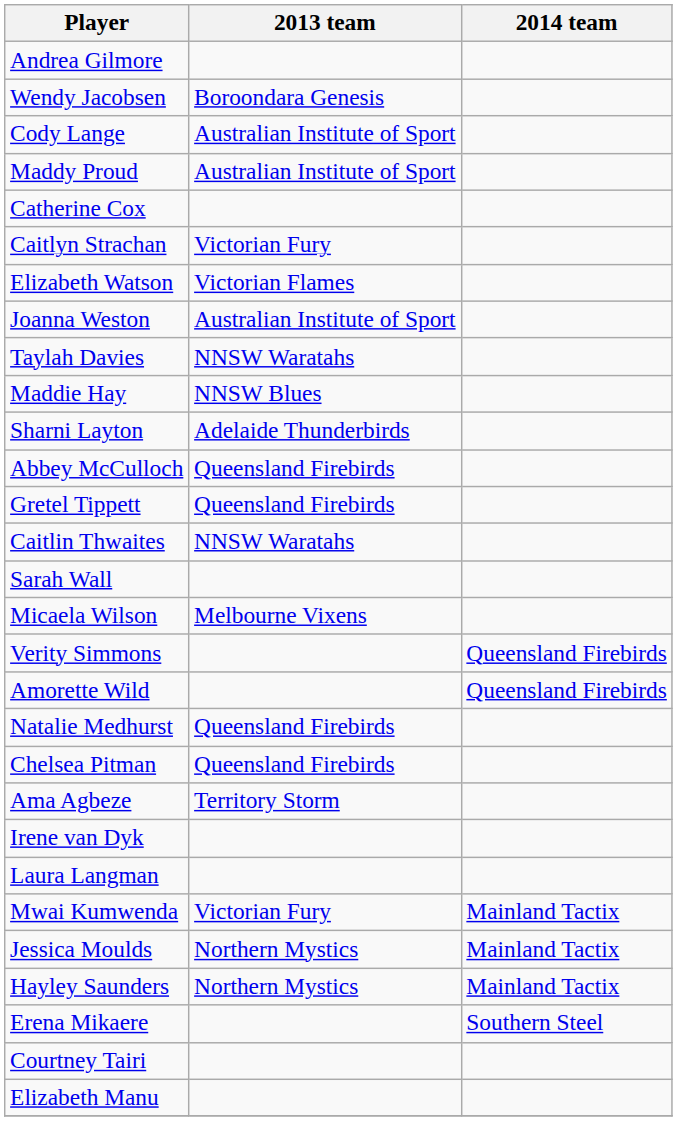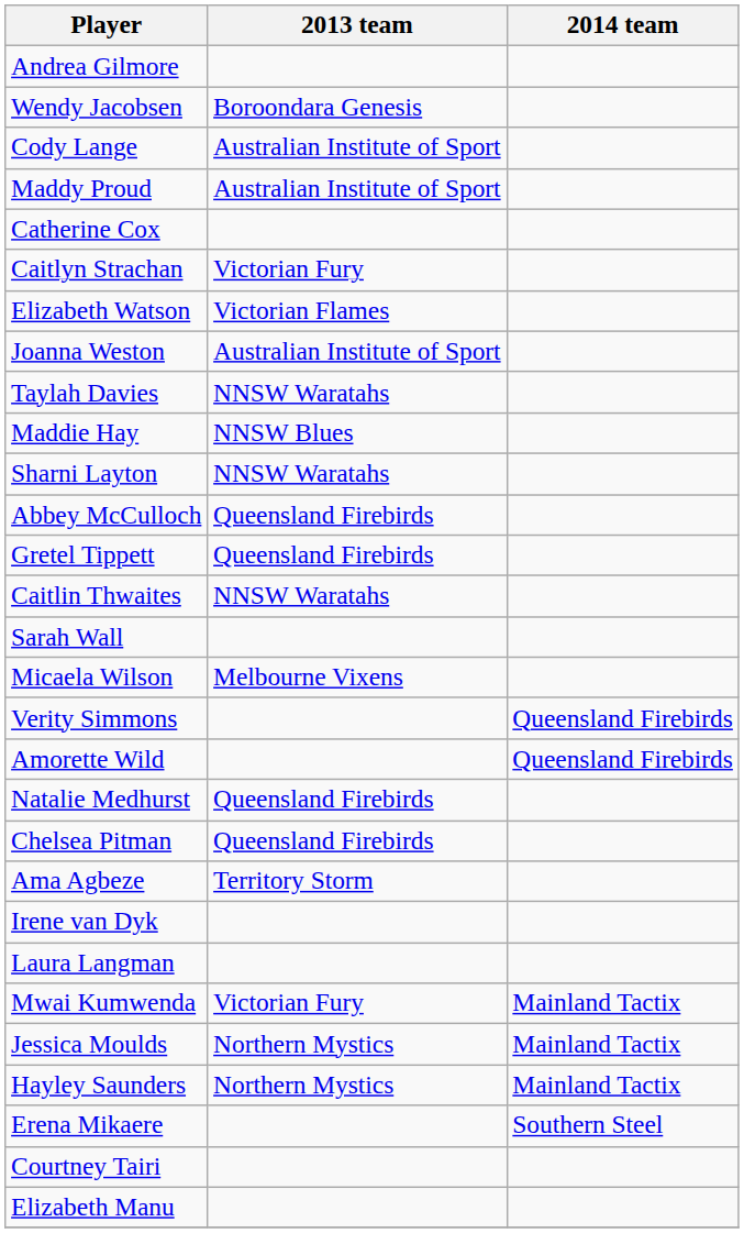Sharni Layton | 2013 team: Adelaide Thunderbirds -> NNSW Waratahs
